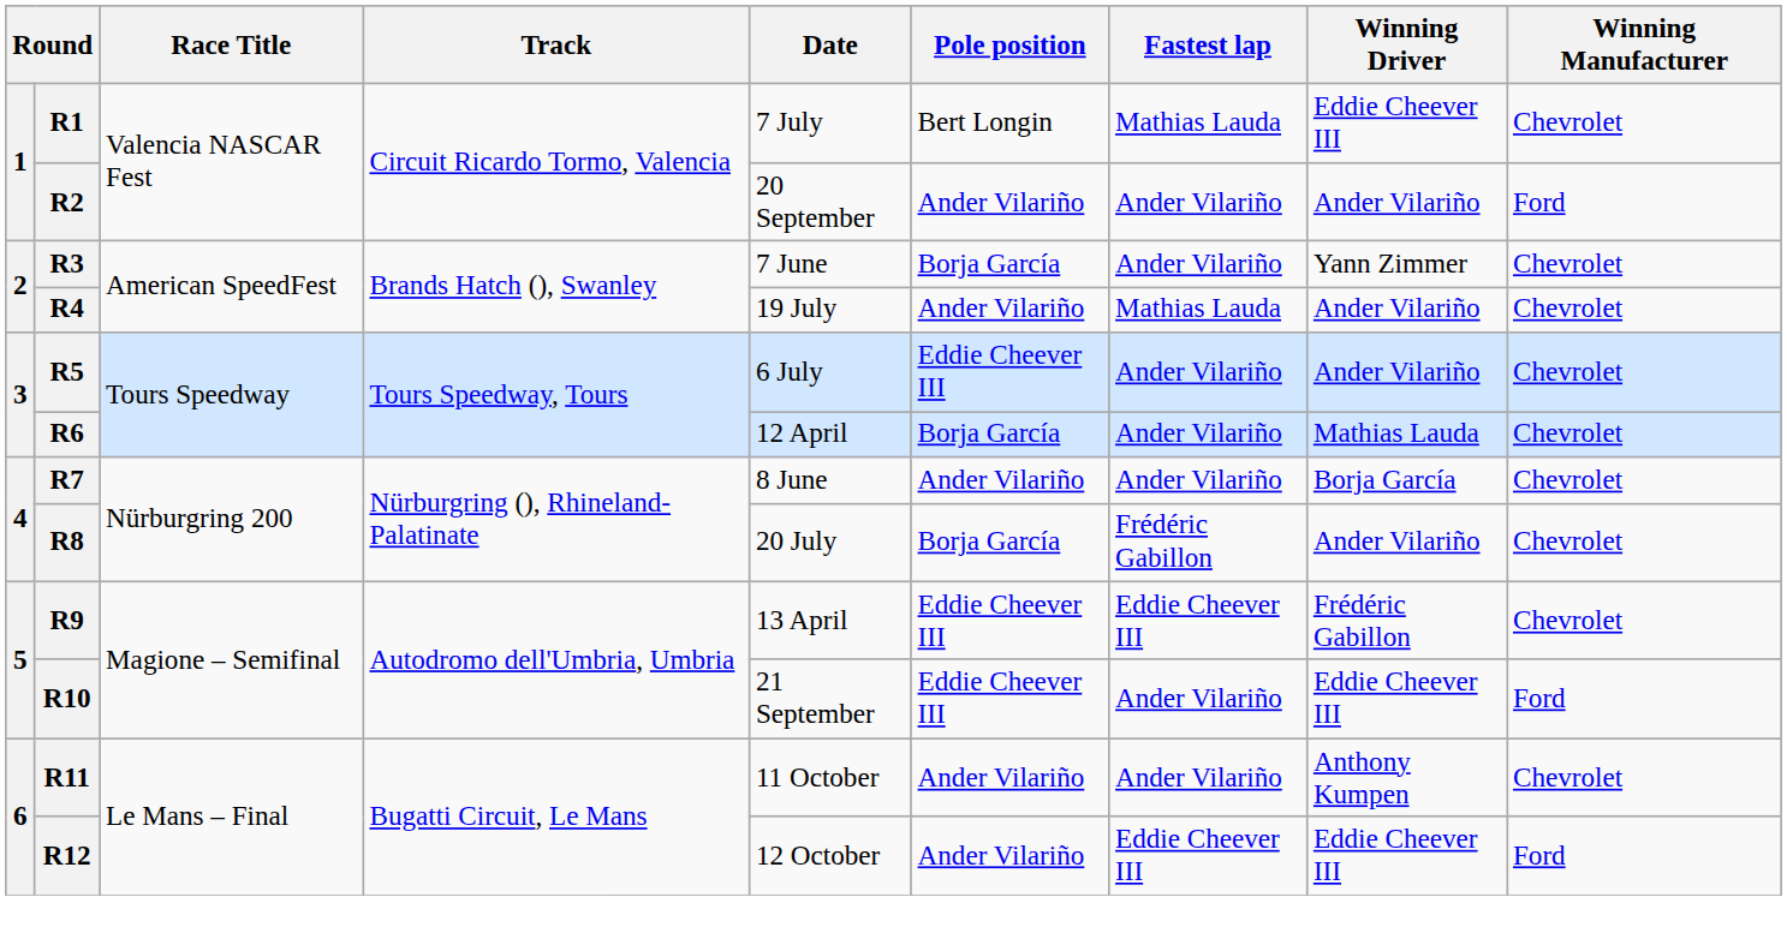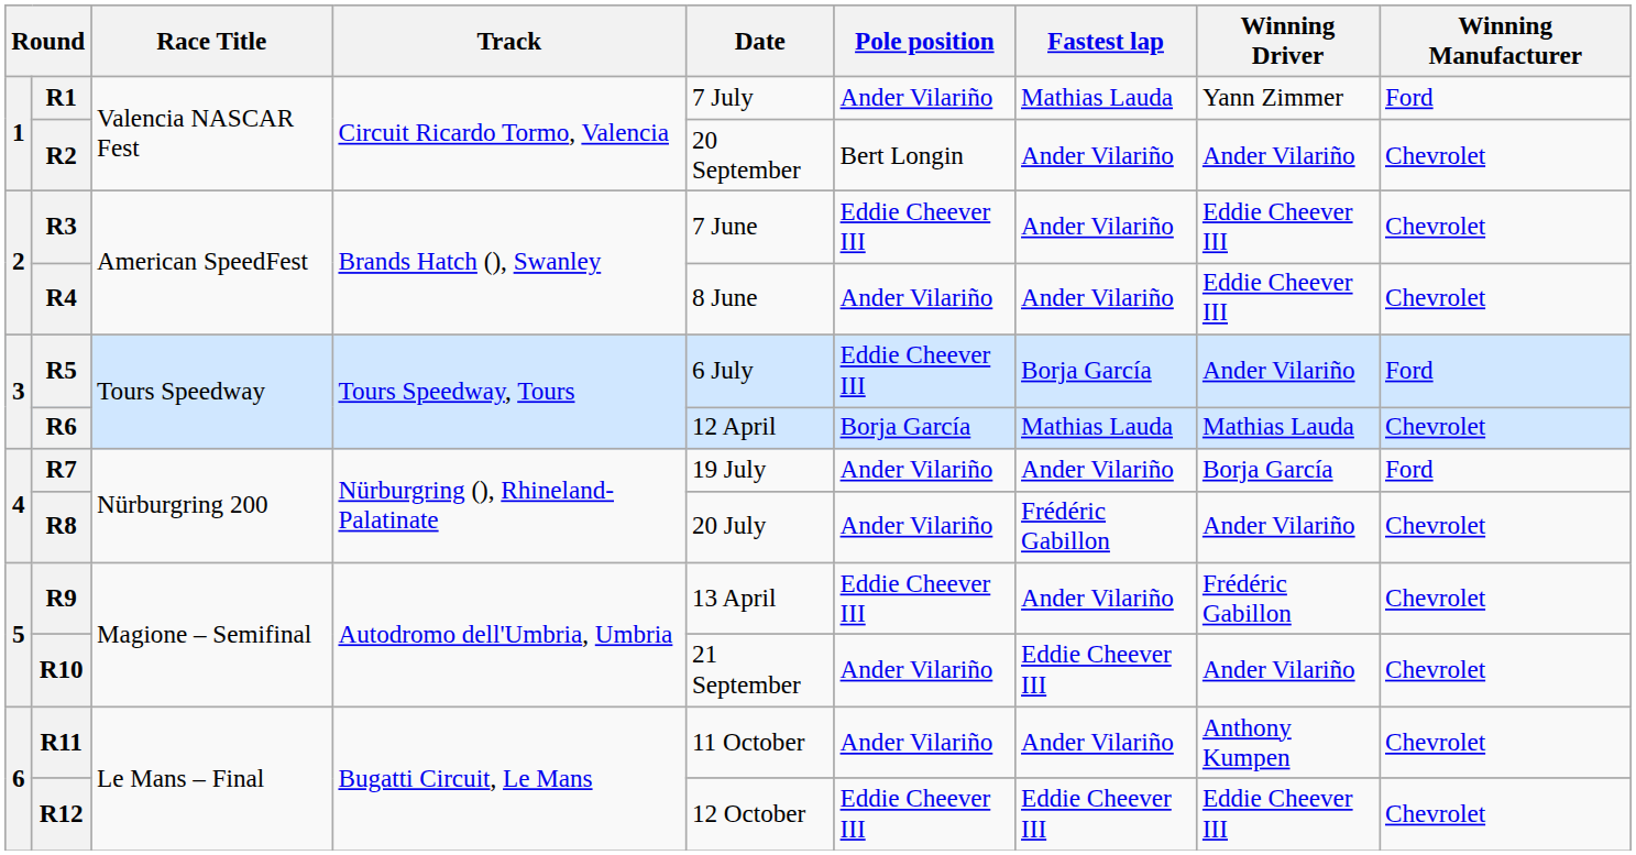R1 | Pole position: Bert Longin -> Ander Vilariño
R1 | Winning Driver: Eddie Cheever III -> Yann Zimmer
R1 | Winning Manufacturer: Chevrolet -> Ford
R2 | Pole position: Ander Vilariño -> Bert Longin
R2 | Winning Manufacturer: Ford -> Chevrolet
R3 | Pole position: Borja García -> Eddie Cheever III
R3 | Winning Driver: Yann Zimmer -> Eddie Cheever III
R4 | Date: 19 July -> 8 June
R4 | Fastest lap: Mathias Lauda -> Ander Vilariño
R4 | Winning Driver: Ander Vilariño -> Eddie Cheever III
R5 | Fastest lap: Ander Vilariño -> Borja García
R5 | Winning Manufacturer: Chevrolet -> Ford
R6 | Fastest lap: Ander Vilariño -> Mathias Lauda
R7 | Date: 8 June -> 19 July
R7 | Winning Manufacturer: Chevrolet -> Ford
R8 | Pole position: Borja García -> Ander Vilariño
R9 | Fastest lap: Eddie Cheever III -> Ander Vilariño
R10 | Pole position: Eddie Cheever III -> Ander Vilariño
R10 | Fastest lap: Ander Vilariño -> Eddie Cheever III
R10 | Winning Driver: Eddie Cheever III -> Ander Vilariño
R10 | Winning Manufacturer: Ford -> Chevrolet
R12 | Pole position: Ander Vilariño -> Eddie Cheever III
R12 | Winning Manufacturer: Ford -> Chevrolet
